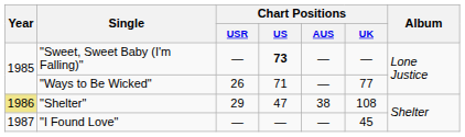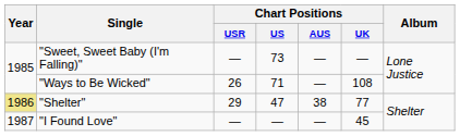"Sweet, Sweet Baby (I'm Falling)" | Chart Positions / US: bold -> normal
"Ways to Be Wicked" | Chart Positions / UK: 77 -> 108
"Shelter" | Chart Positions / UK: 108 -> 77
